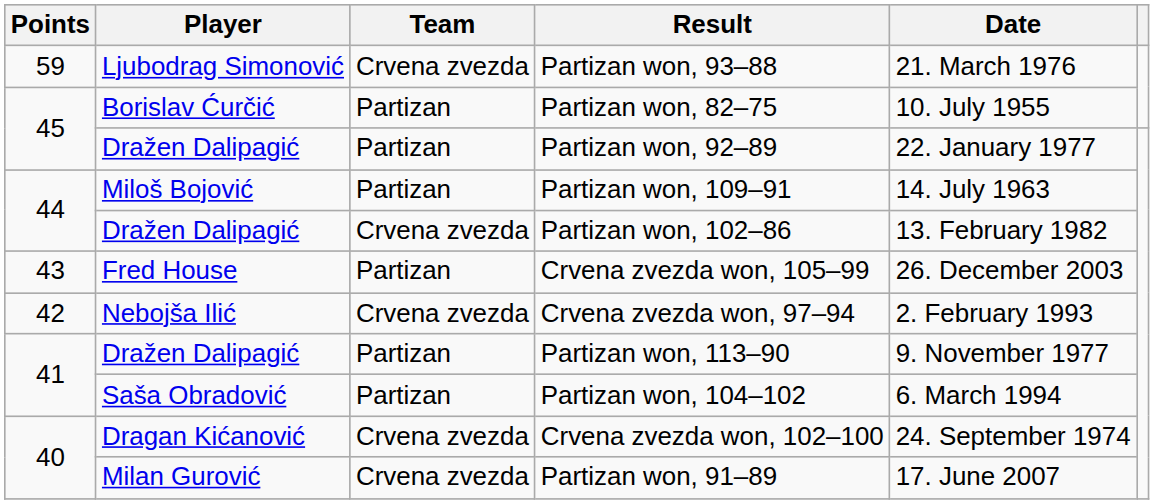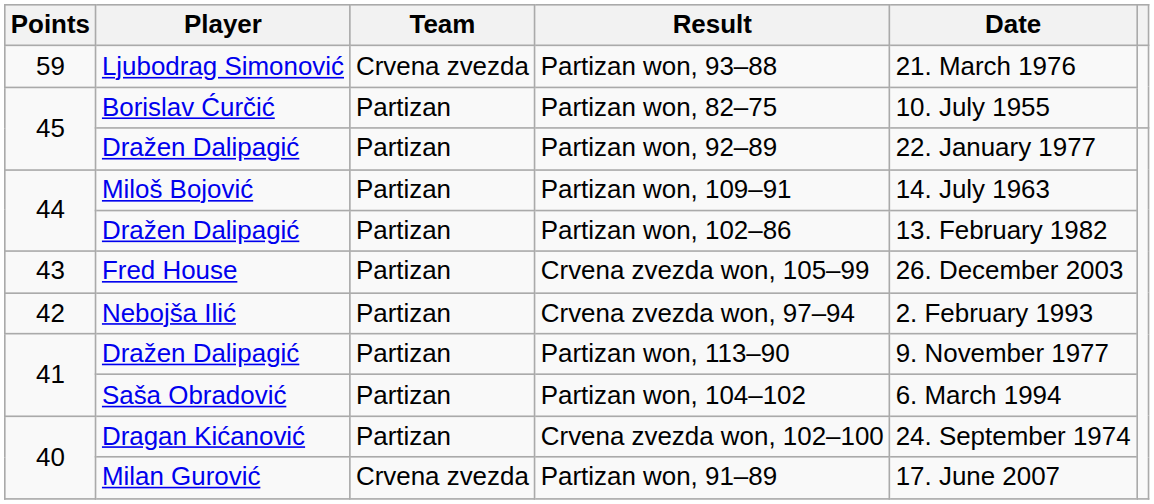Partizan won, 102–86 | Team: Crvena zvezda -> Partizan
Crvena zvezda won, 97–94 | Team: Crvena zvezda -> Partizan
Crvena zvezda won, 102–100 | Team: Crvena zvezda -> Partizan
